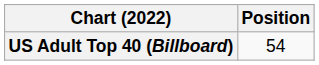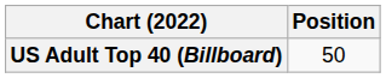US Adult Top 40 (Billboard) | Position: 54 -> 50
